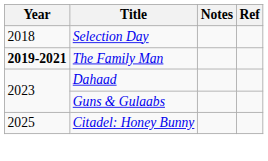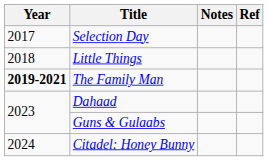Selection Day | Year: 2018 -> 2017
+ row: 2018 | Little Things
Citadel: Honey Bunny | Year: 2025 -> 2024
